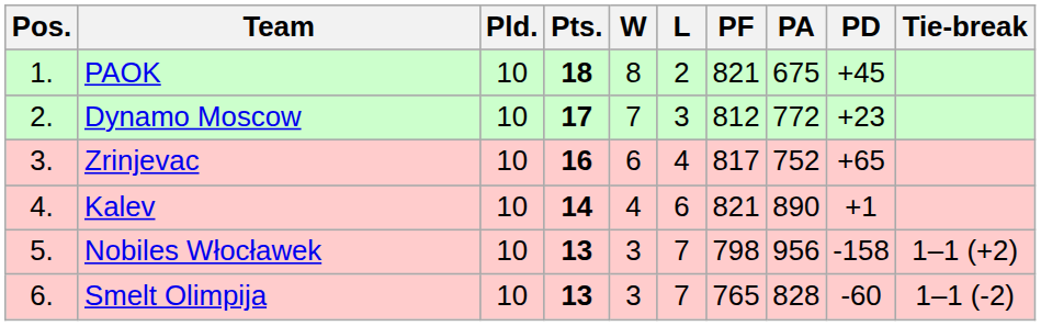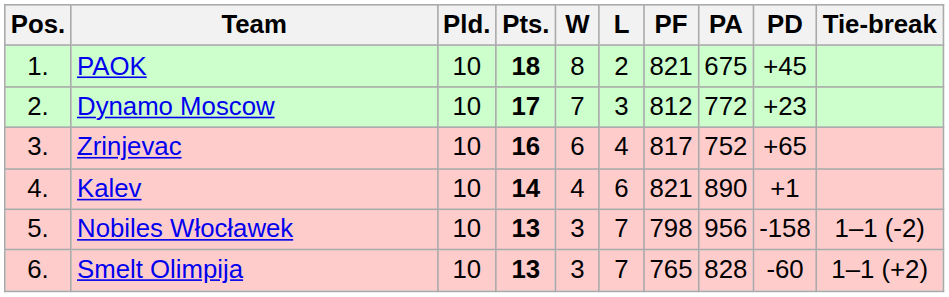Nobiles Włocławek | Tie-break: 1–1 (+2) -> 1–1 (-2)
Smelt Olimpija | Tie-break: 1–1 (-2) -> 1–1 (+2)
